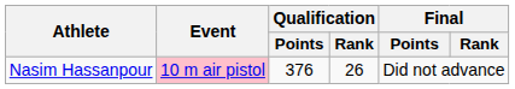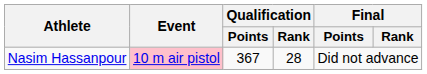Nasim Hassanpour | Qualification / Points: 376 -> 367
Nasim Hassanpour | Qualification / Rank: 26 -> 28
